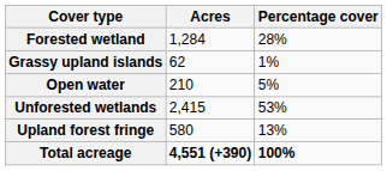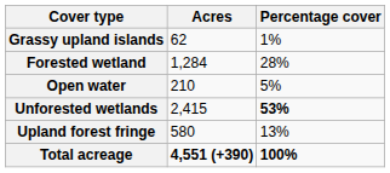rows swapped: Forested wetland <-> Grassy upland islands
Unforested wetlands | Percentage cover: normal -> bold
